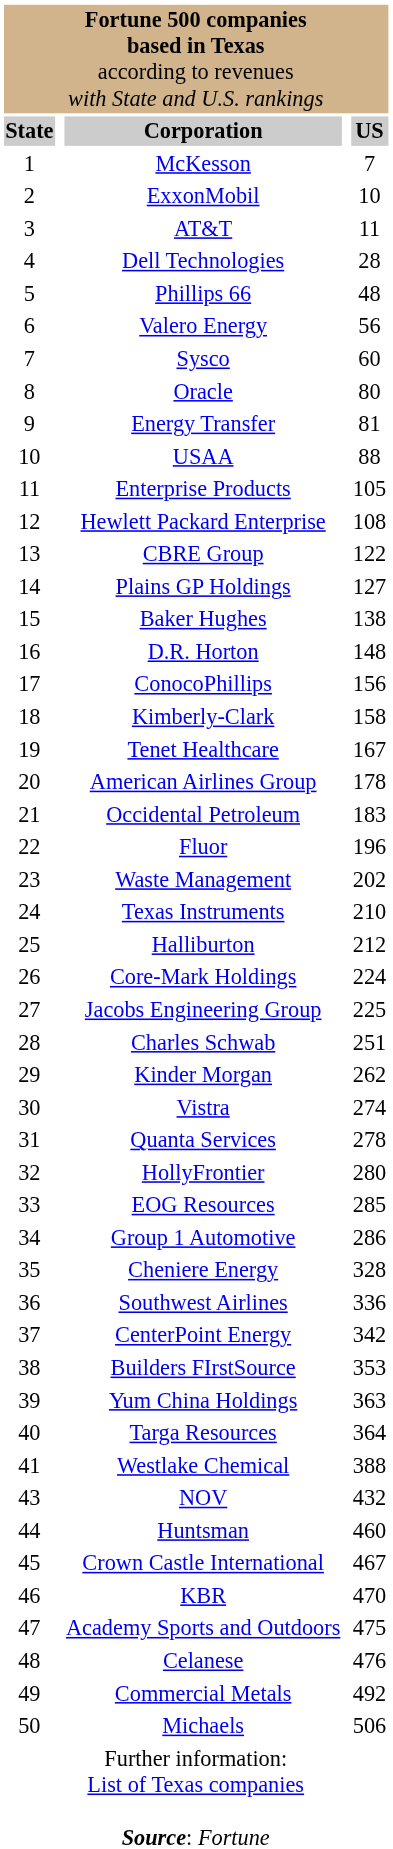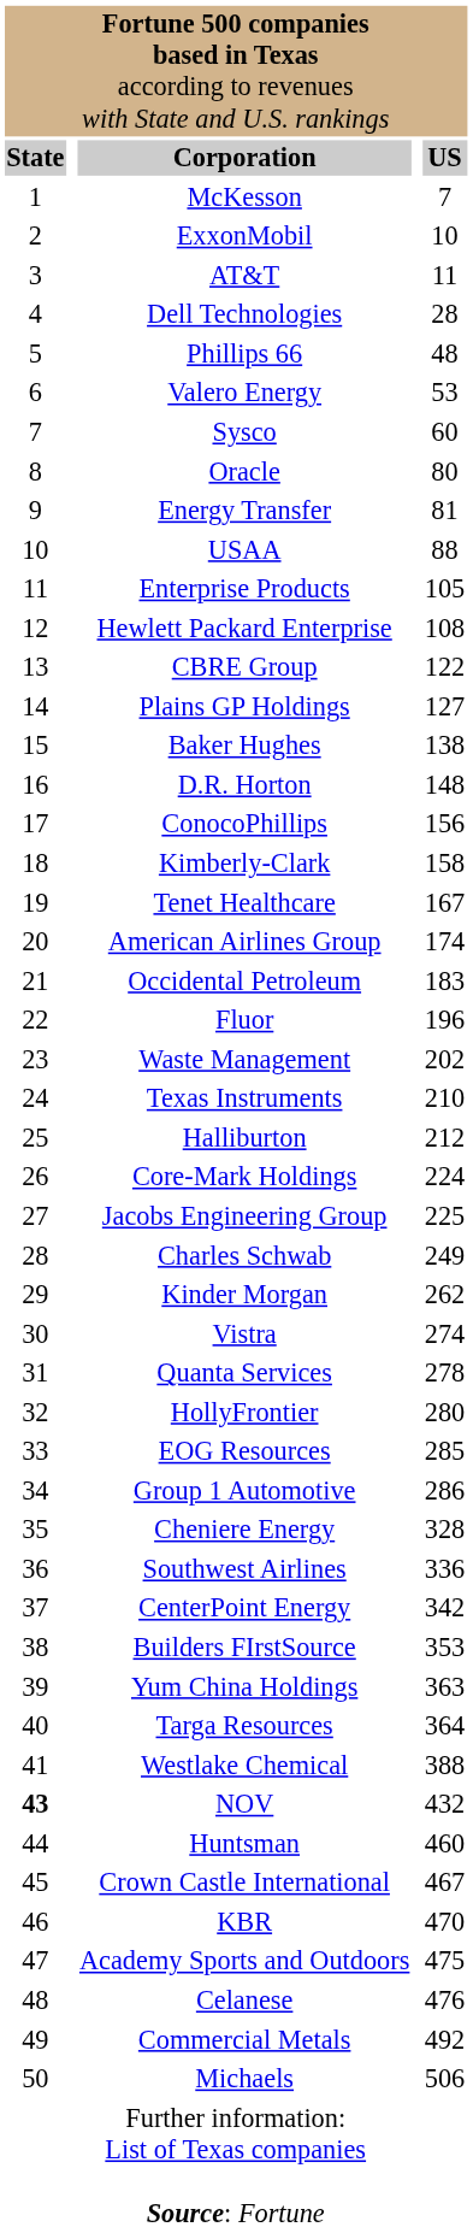Valero Energy | column 5: 56 -> 53
American Airlines Group | column 5: 178 -> 174
Charles Schwab | column 5: 251 -> 249
NOV | column 1: normal -> bold
